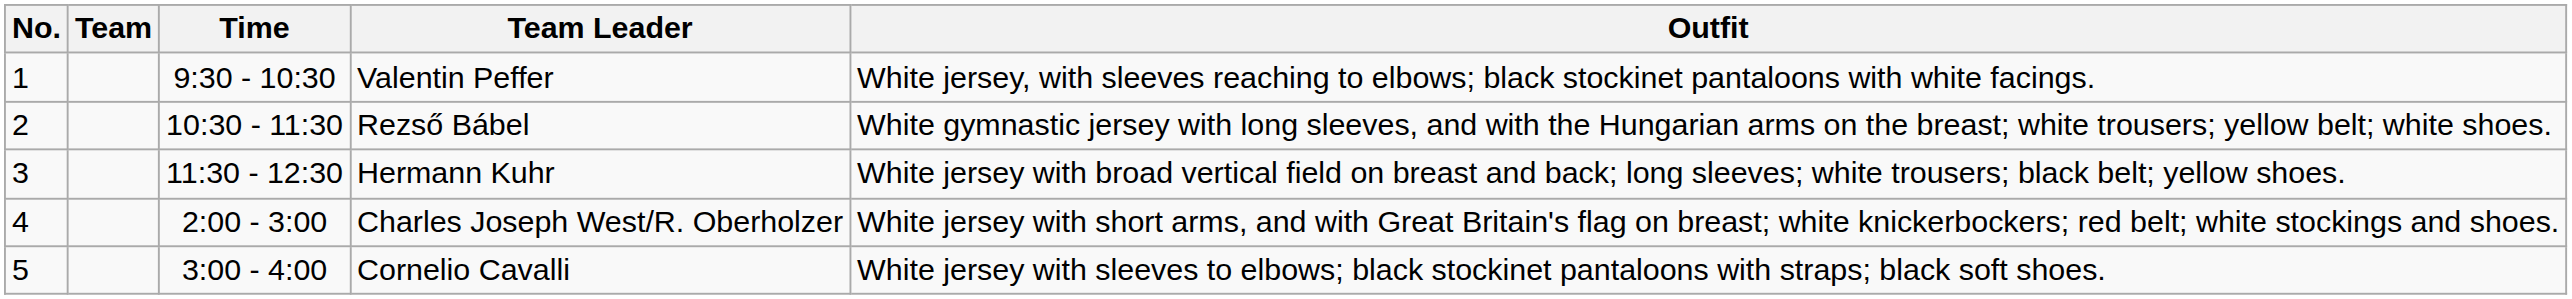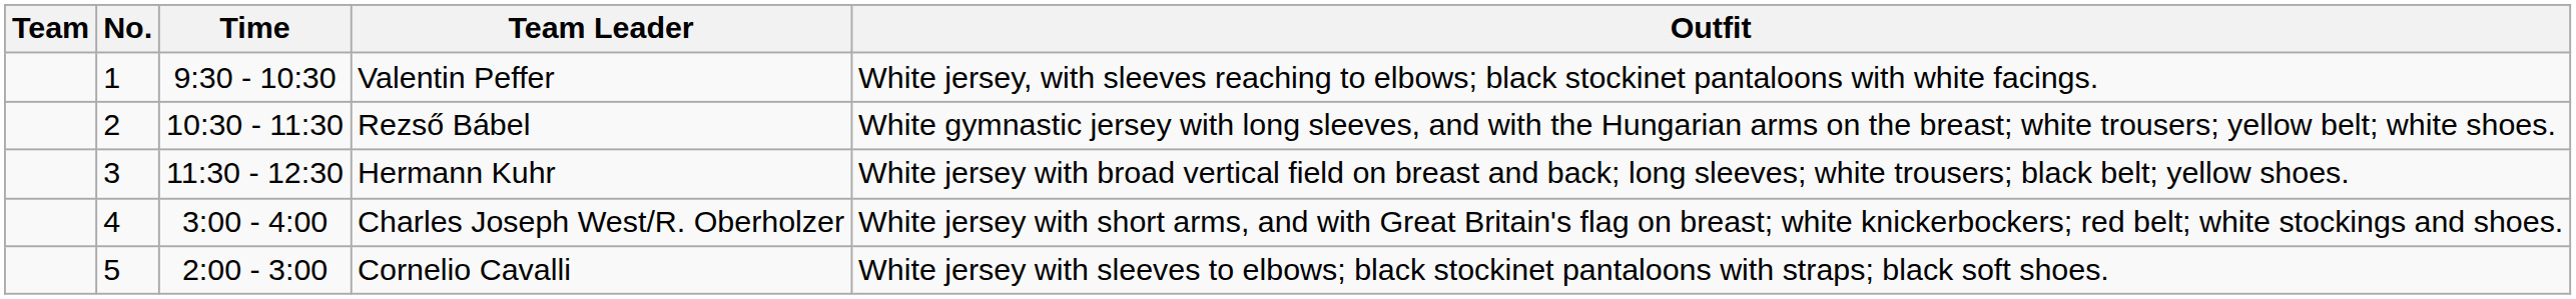columns swapped: No. <-> Team
Charles Joseph West/R. Oberholzer | Time: 2:00 - 3:00 -> 3:00 - 4:00
Cornelio Cavalli | Time: 3:00 - 4:00 -> 2:00 - 3:00
